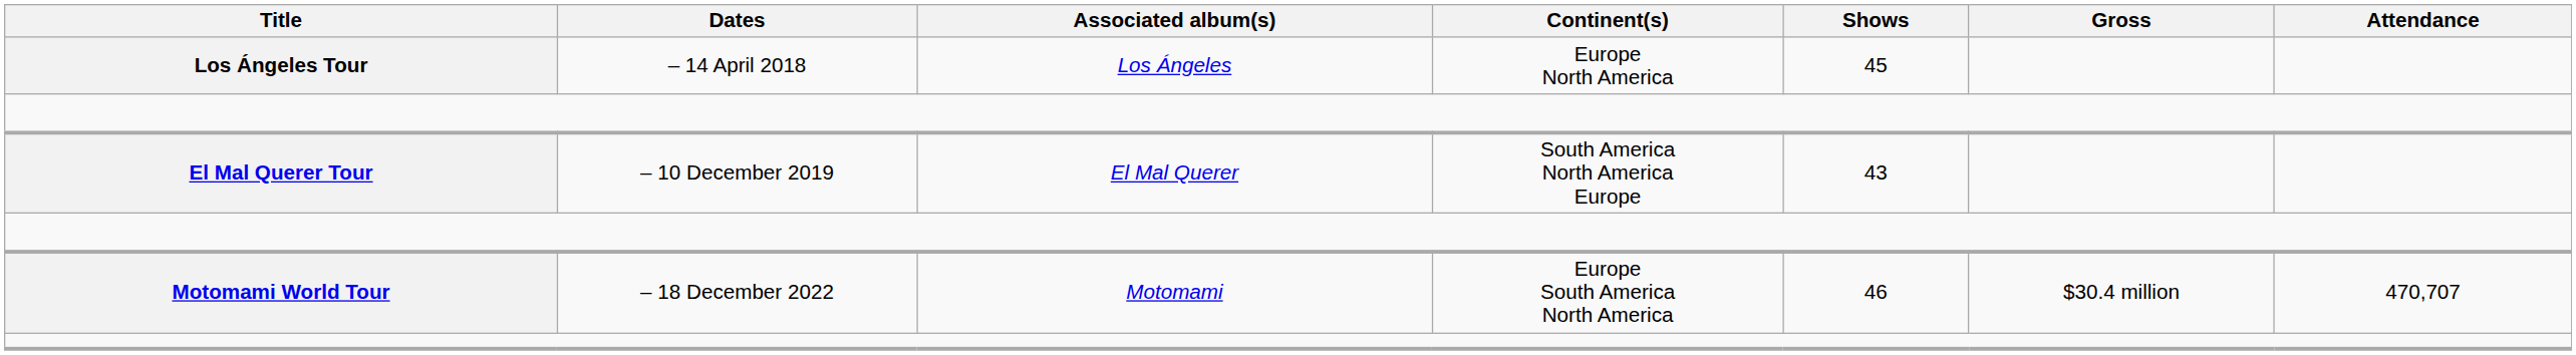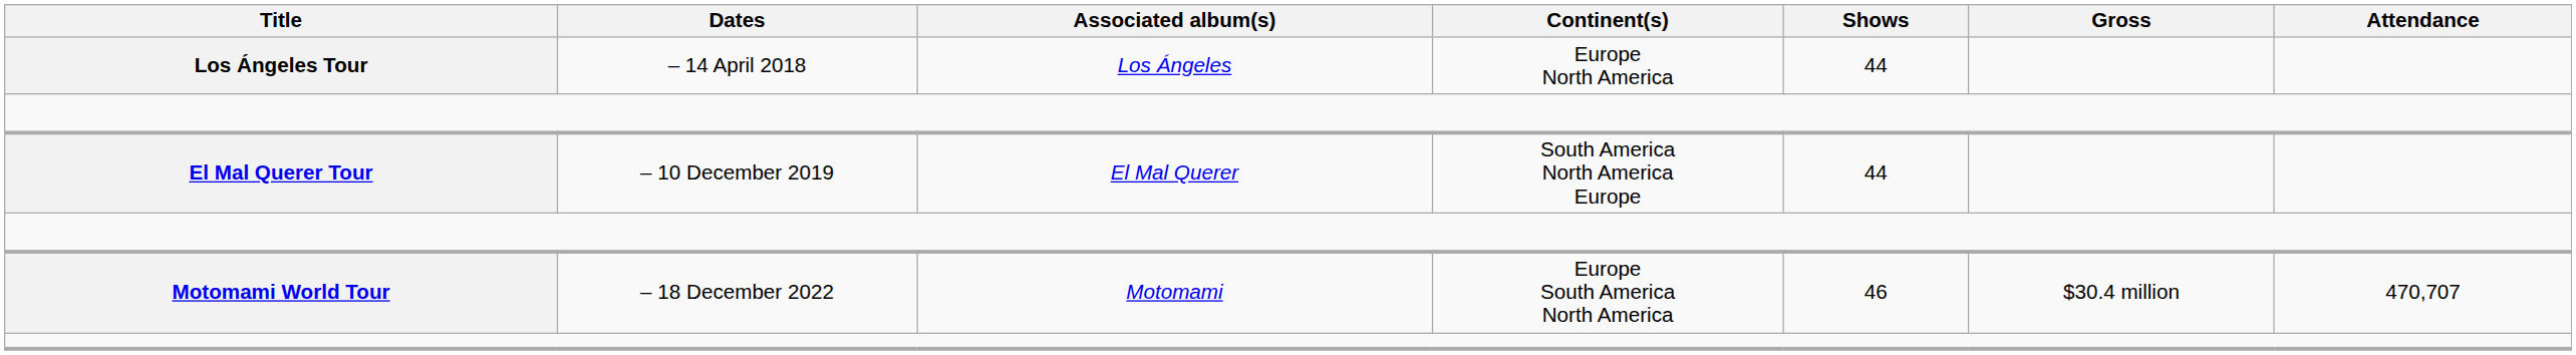Los Ángeles Tour | Shows: 45 -> 44
El Mal Querer Tour | Shows: 43 -> 44
